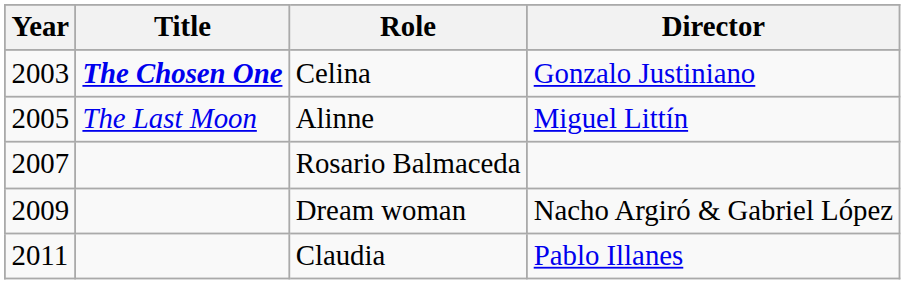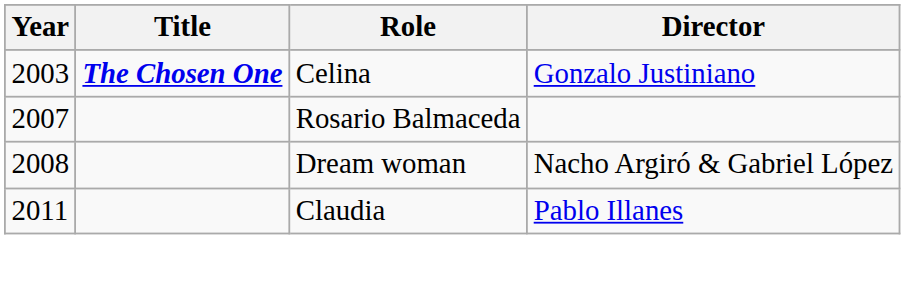- row: 2005 | The Last Moon | Alinne | Miguel Littín
Dream woman | Year: 2009 -> 2008
